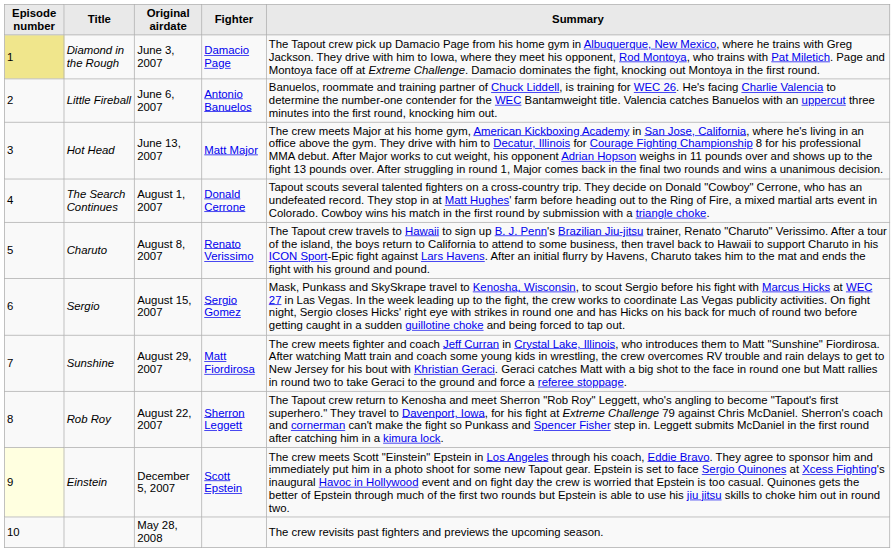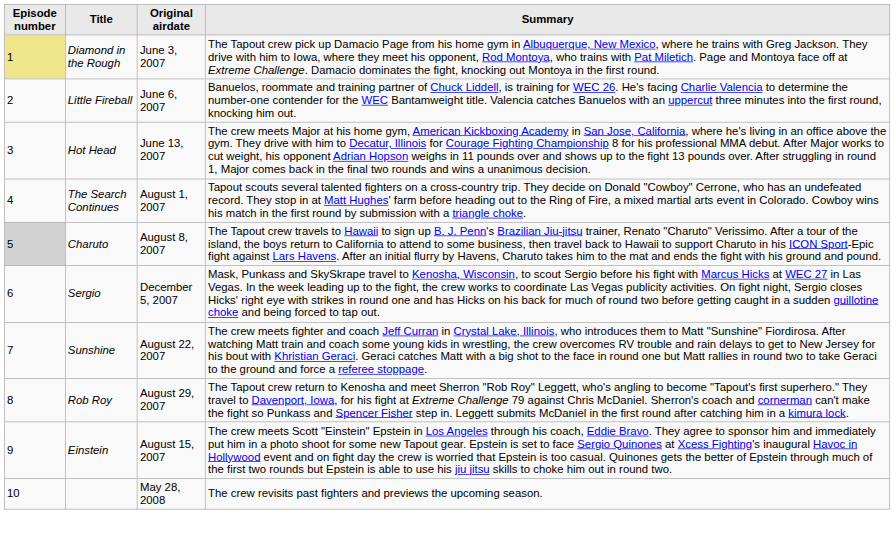- column: Fighter | Damacio Page | Antonio Banuelos | Matt Major | Donald Cerrone | Renato Verissimo | Sergio Gomez | Matt Fiordirosa | Sherron Leggett | Scott Epstein
Charuto | Episode number: no background -> lightgrey background
Sergio | Original airdate: August 15, 2007 -> December 5, 2007
Sunshine | Original airdate: August 29, 2007 -> August 22, 2007
Rob Roy | Original airdate: August 22, 2007 -> August 29, 2007
Einstein | Episode number: lightyellow background -> no background
Einstein | Original airdate: December 5, 2007 -> August 15, 2007
